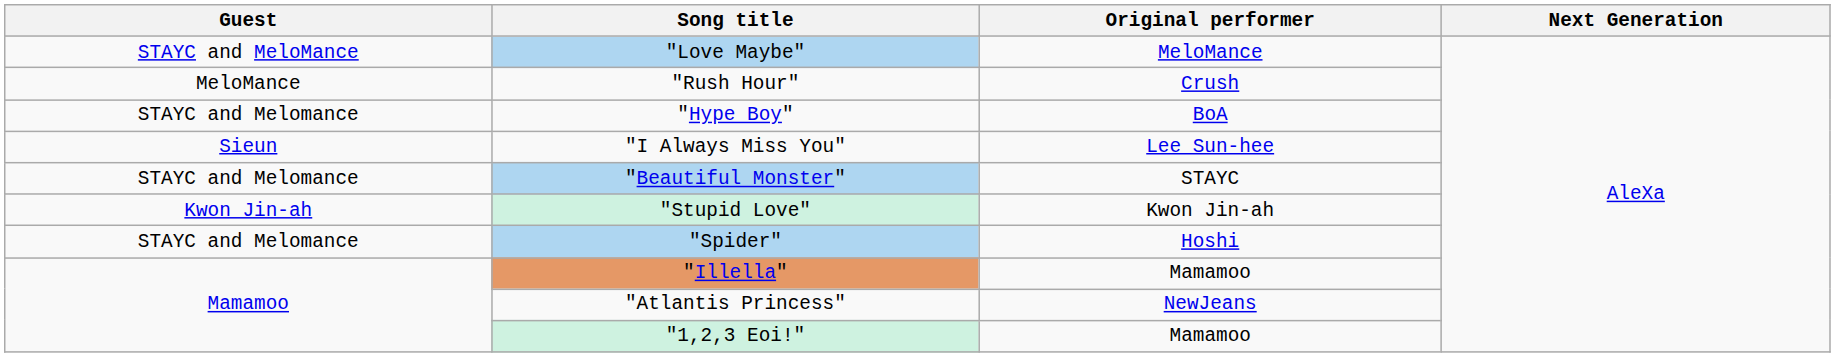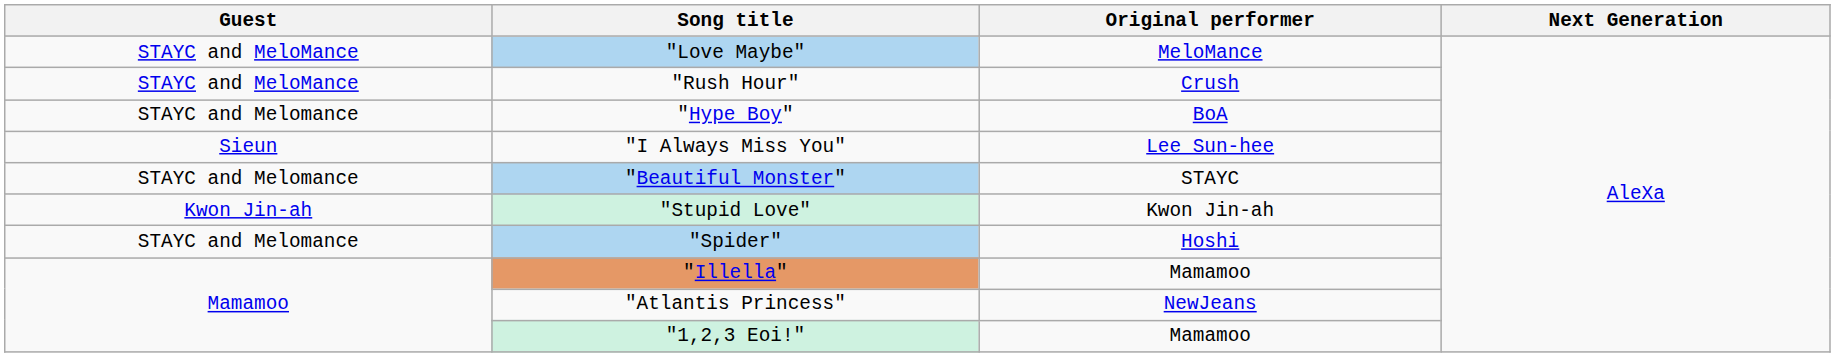"Rush Hour" | Guest: MeloMance -> STAYC and MeloMance
